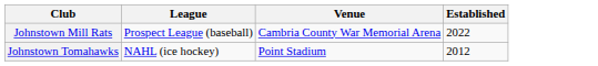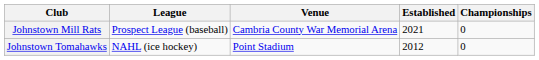+ column: Championships | 0 | 0
Johnstown Mill Rats | Established: 2022 -> 2021
